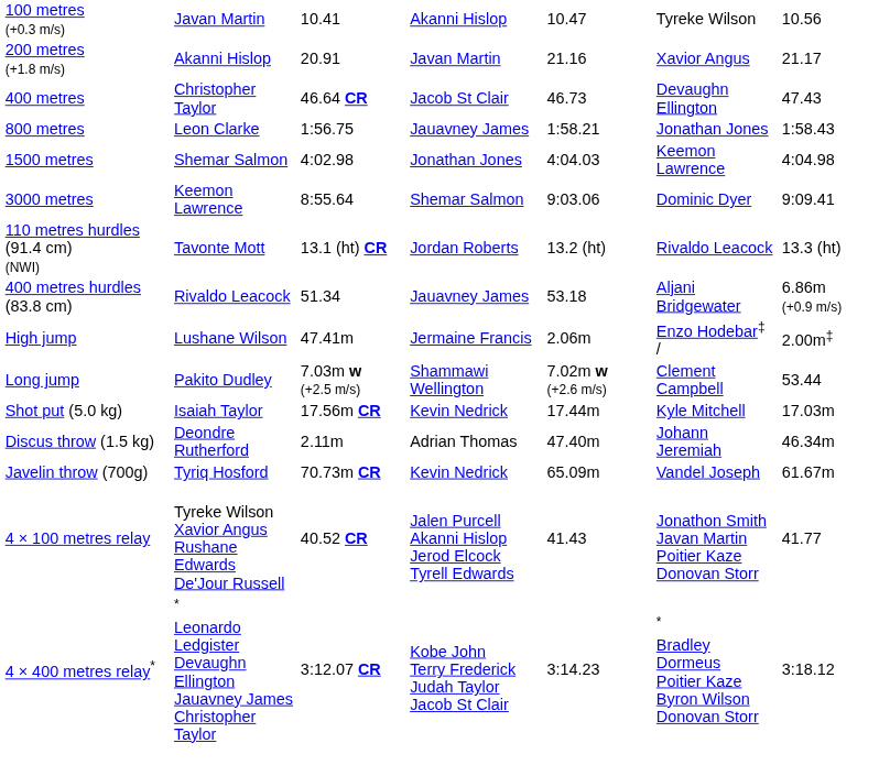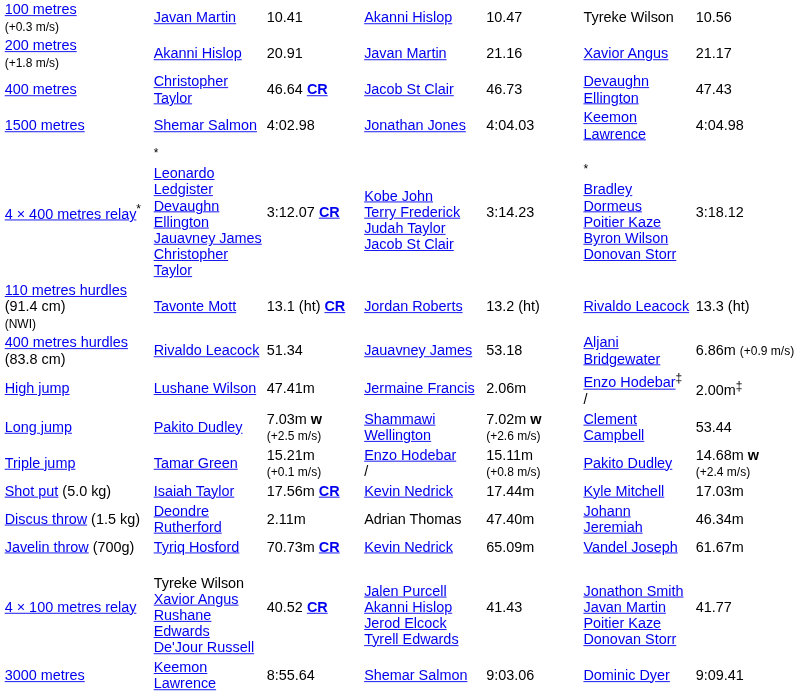- row: 800 metres | Leon Clarke | 1:56.75 | Jauavney James | 1:58.21 | Jonathan Jones | 1:58.43
rows swapped: 3000 metres <-> 4 × 400 metres relay*
+ row: Triple jump | Tamar Green | 15.21m (+0.1 m/s) | Enzo Hodebar / | 15.11m (+0.8 m/s) | Pakito Dudley | 14.68m w (+2.4 m/s)
